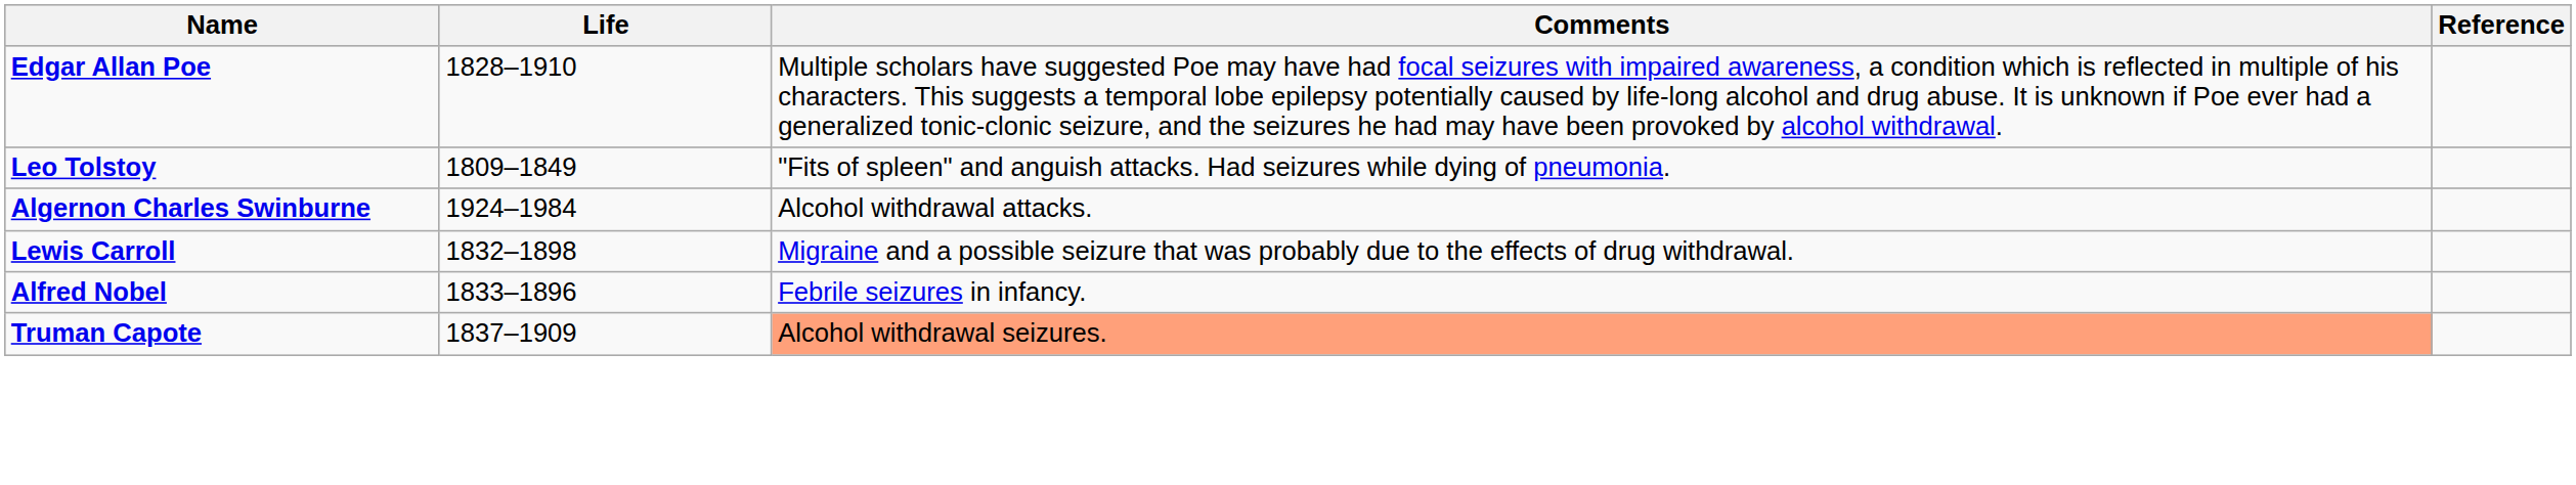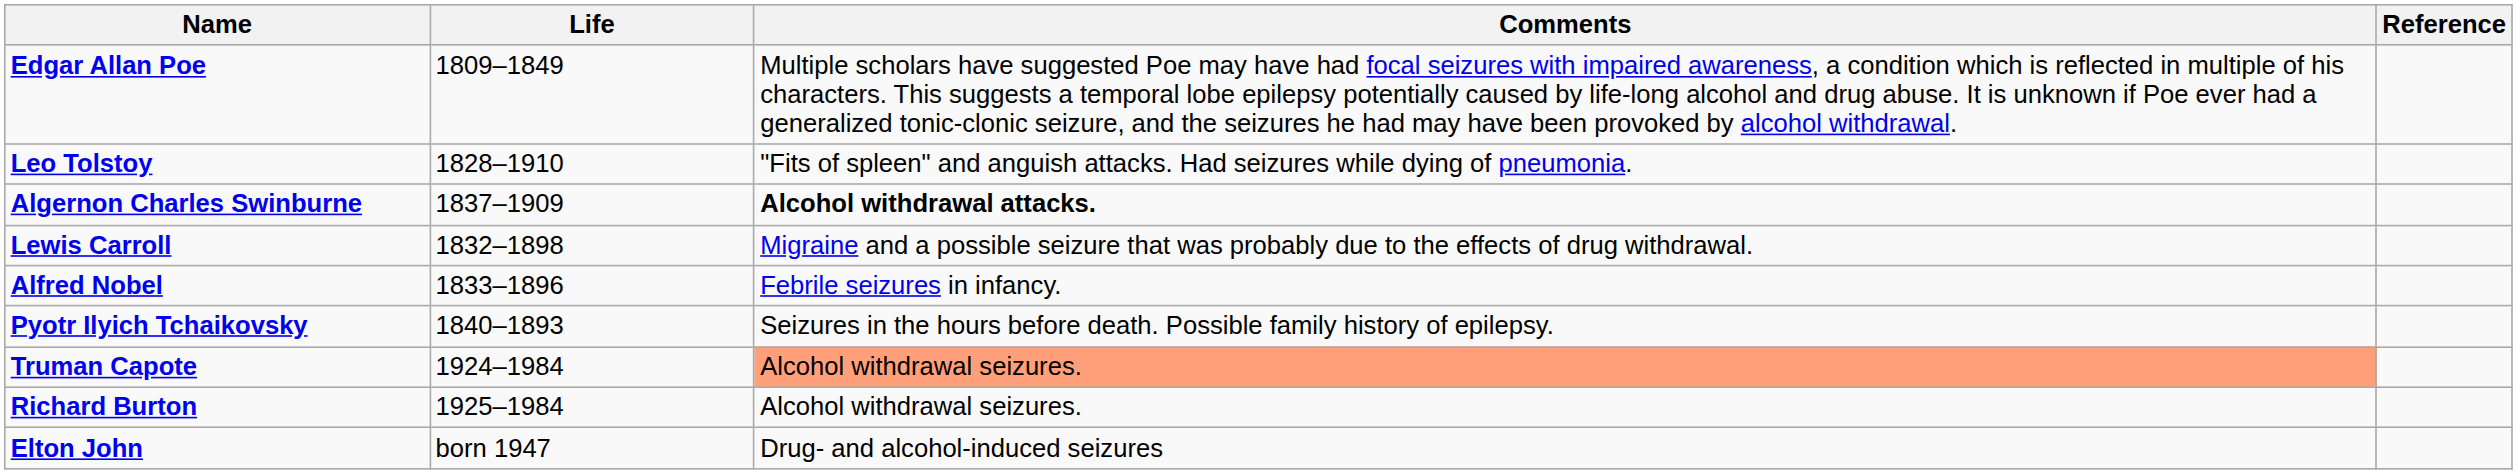Edgar Allan Poe | Life: 1828–1910 -> 1809–1849
Leo Tolstoy | Life: 1809–1849 -> 1828–1910
Algernon Charles Swinburne | Life: 1924–1984 -> 1837–1909
Algernon Charles Swinburne | Comments: normal -> bold
+ row: Pyotr Ilyich Tchaikovsky | 1840–1893 | Seizures in the hours before death. Possible family history of epilepsy.
Truman Capote | Life: 1837–1909 -> 1924–1984
+ row: Richard Burton | 1925–1984 | Alcohol withdrawal seizures.
+ row: Elton John | born 1947 | Drug- and alcohol-induced seizures
